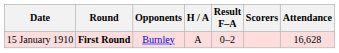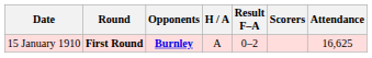15 January 1910 | Opponents: normal -> bold
15 January 1910 | Attendance: 16,628 -> 16,625
